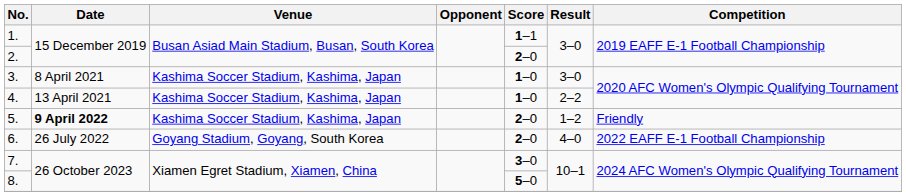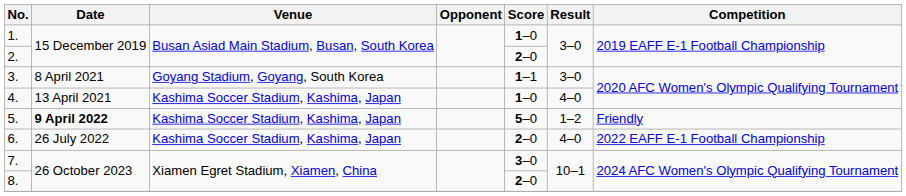1. | Score: 1–1 -> 1–0
3. | Venue: Kashima Soccer Stadium, Kashima, Japan -> Goyang Stadium, Goyang, South Korea
3. | Score: 1–0 -> 1–1
4. | Result: 2–2 -> 4–0
5. | Score: 2–0 -> 5–0
6. | Venue: Goyang Stadium, Goyang, South Korea -> Kashima Soccer Stadium, Kashima, Japan
8. | Score: 5–0 -> 2–0
